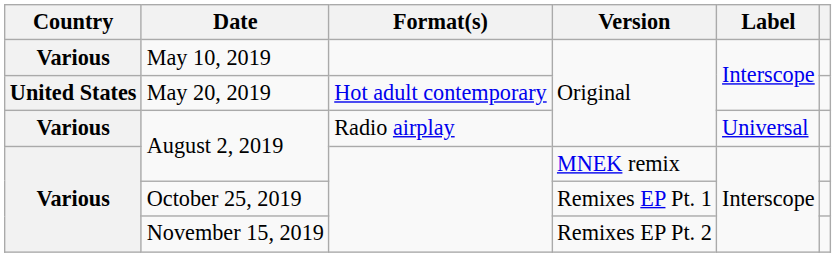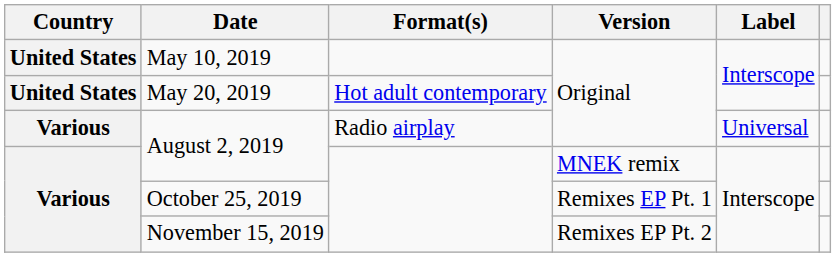May 10, 2019 | Country: Various -> United States
